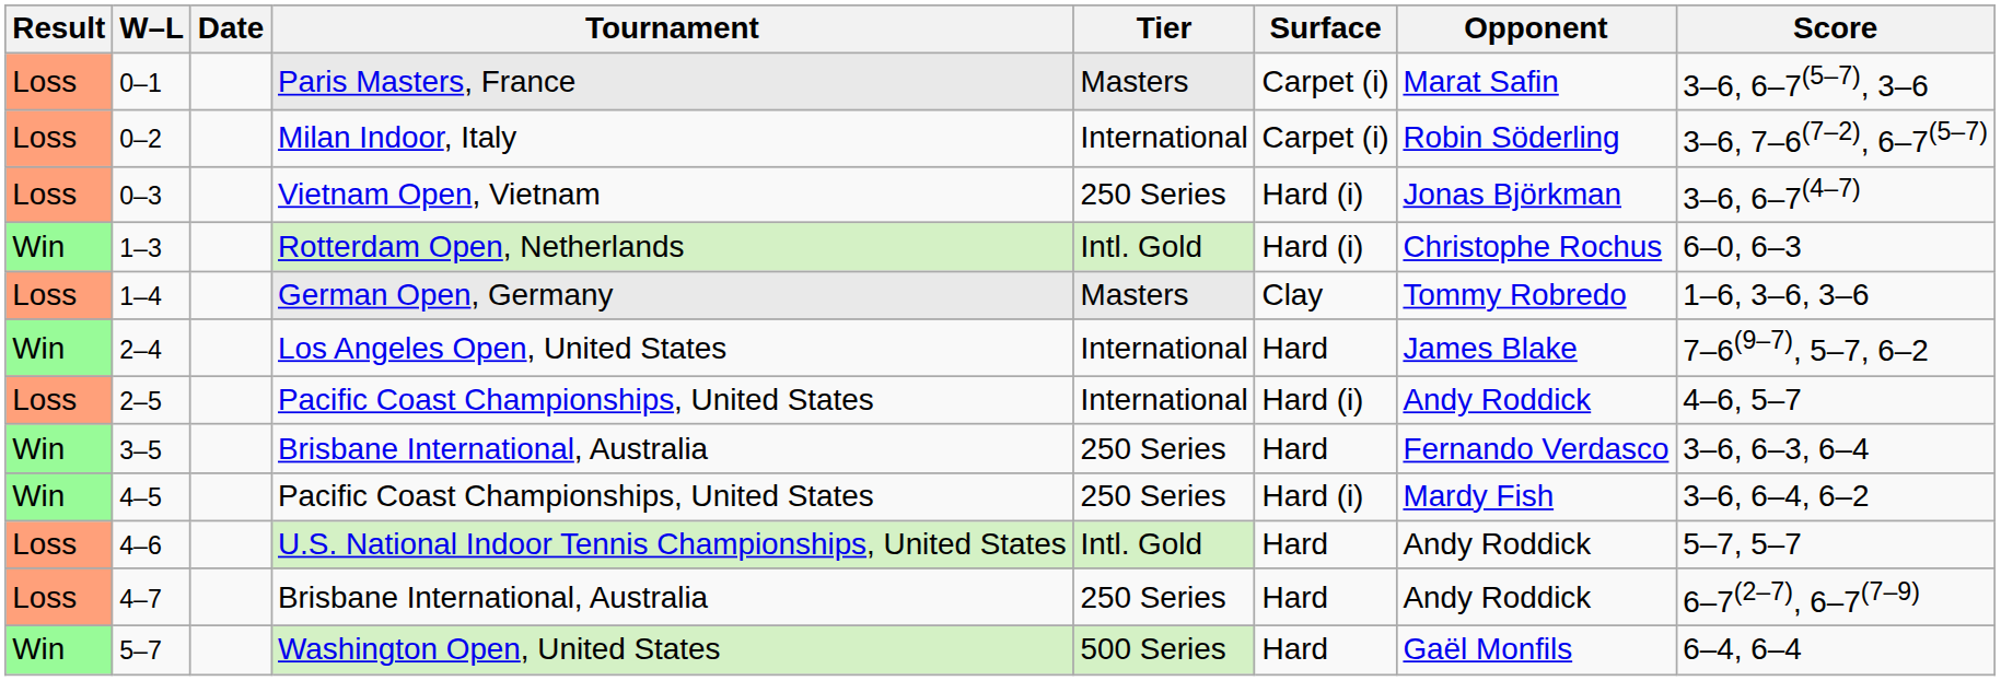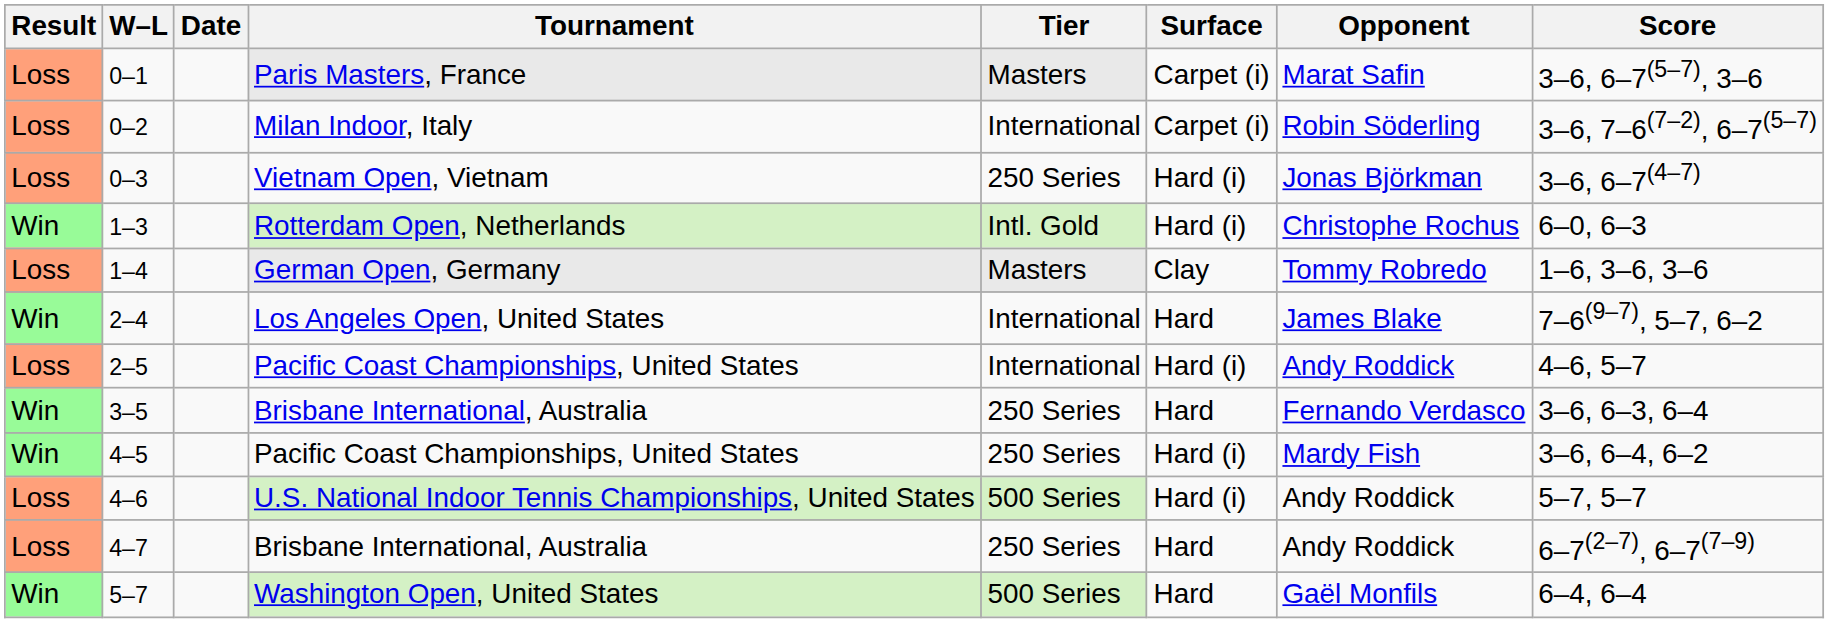4–6 | Tier: Intl. Gold -> 500 Series
4–6 | Surface: Hard -> Hard (i)
